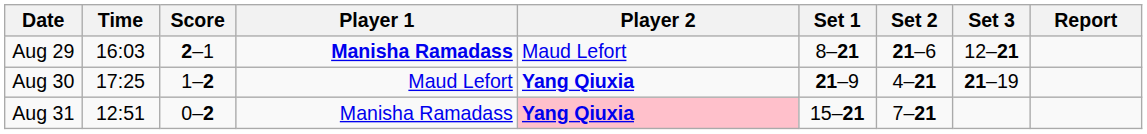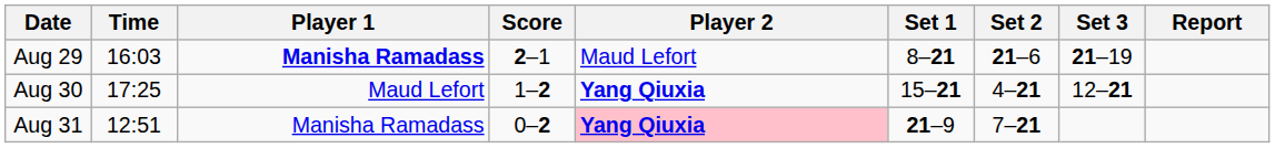columns swapped: Player 1 <-> Score
Aug 29 | Set 3: 12–21 -> 21–19
Aug 30 | Set 1: 21–9 -> 15–21
Aug 30 | Set 3: 21–19 -> 12–21
Aug 31 | Set 1: 15–21 -> 21–9
